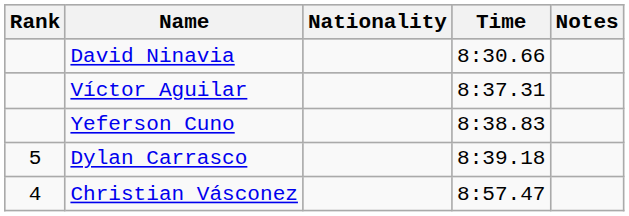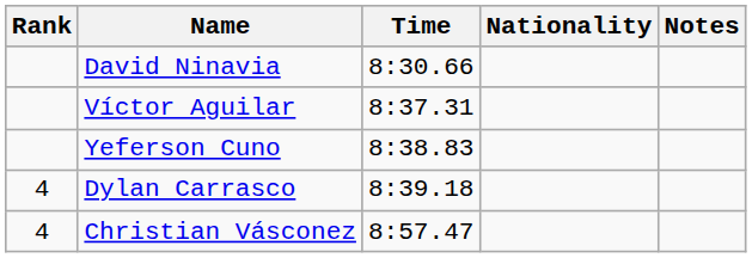columns swapped: Nationality <-> Time
Dylan Carrasco | Rank: 5 -> 4
